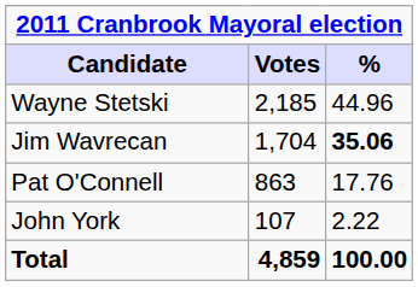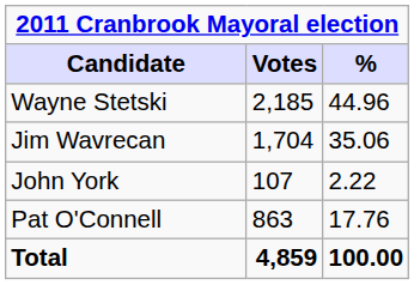Jim Wavrecan | %: bold -> normal
rows swapped: Pat O'Connell <-> John York
